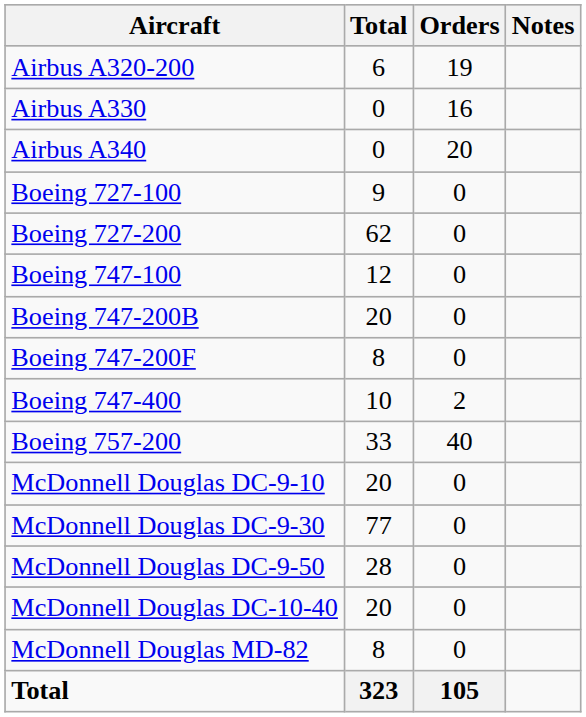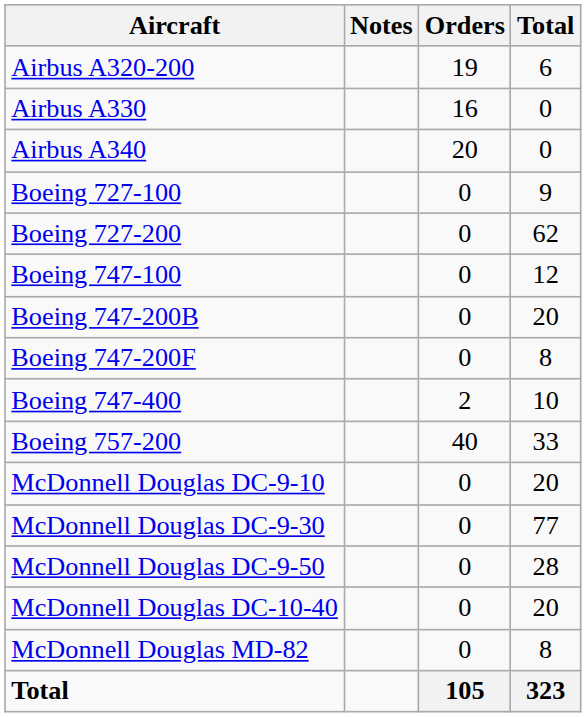columns swapped: Total <-> Notes
